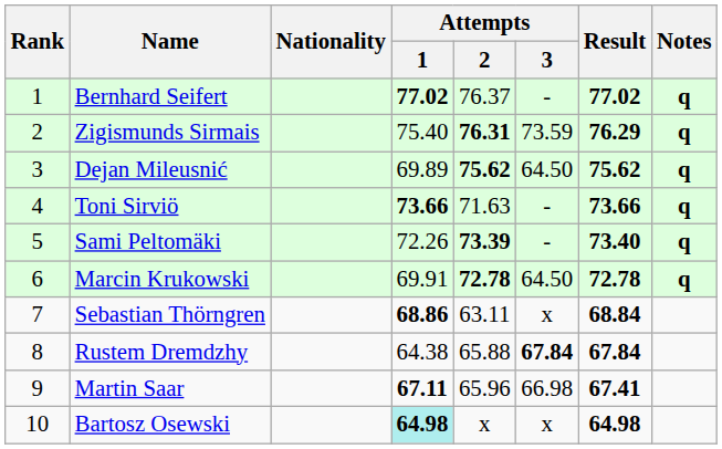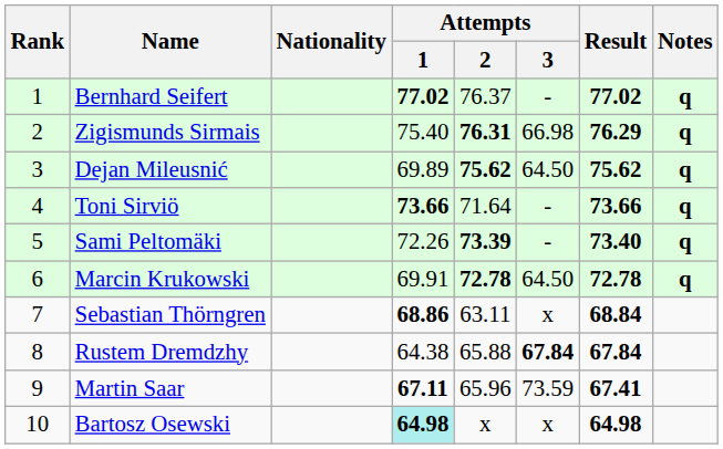Zigismunds Sirmais | Attempts / 3: 73.59 -> 66.98
Toni Sirviö | Attempts / 2: 71.63 -> 71.64
Martin Saar | Attempts / 3: 66.98 -> 73.59
